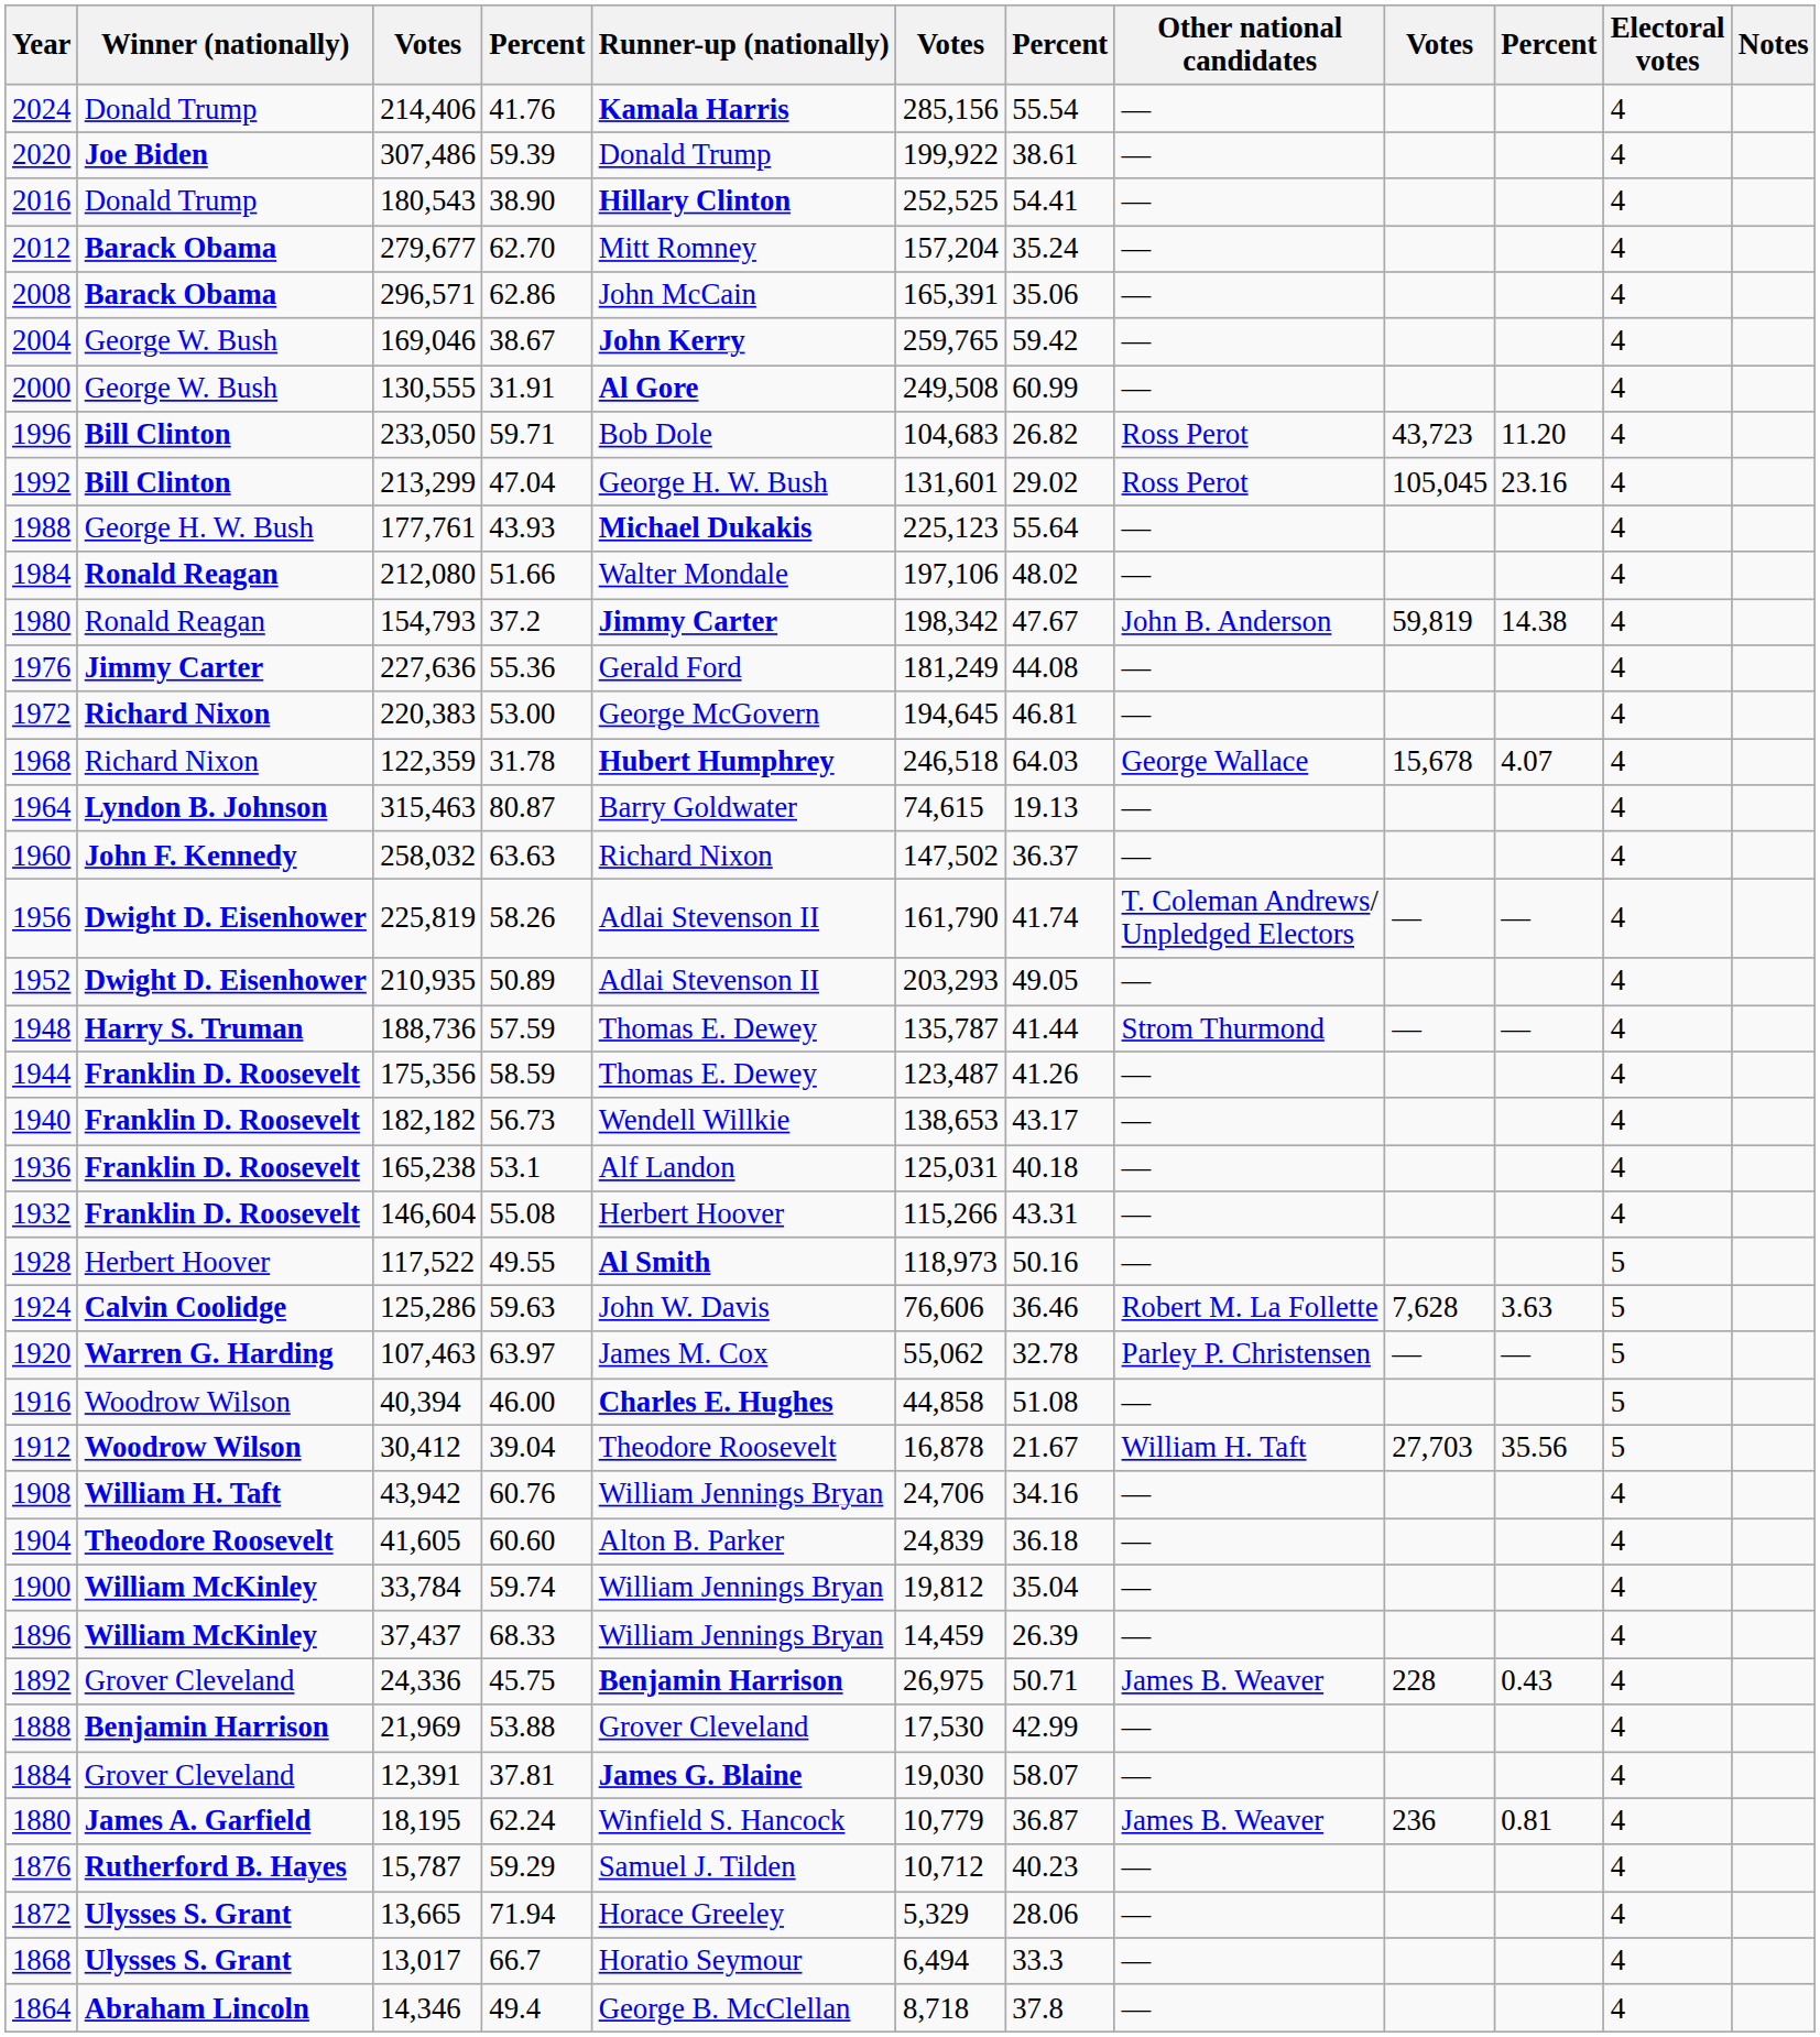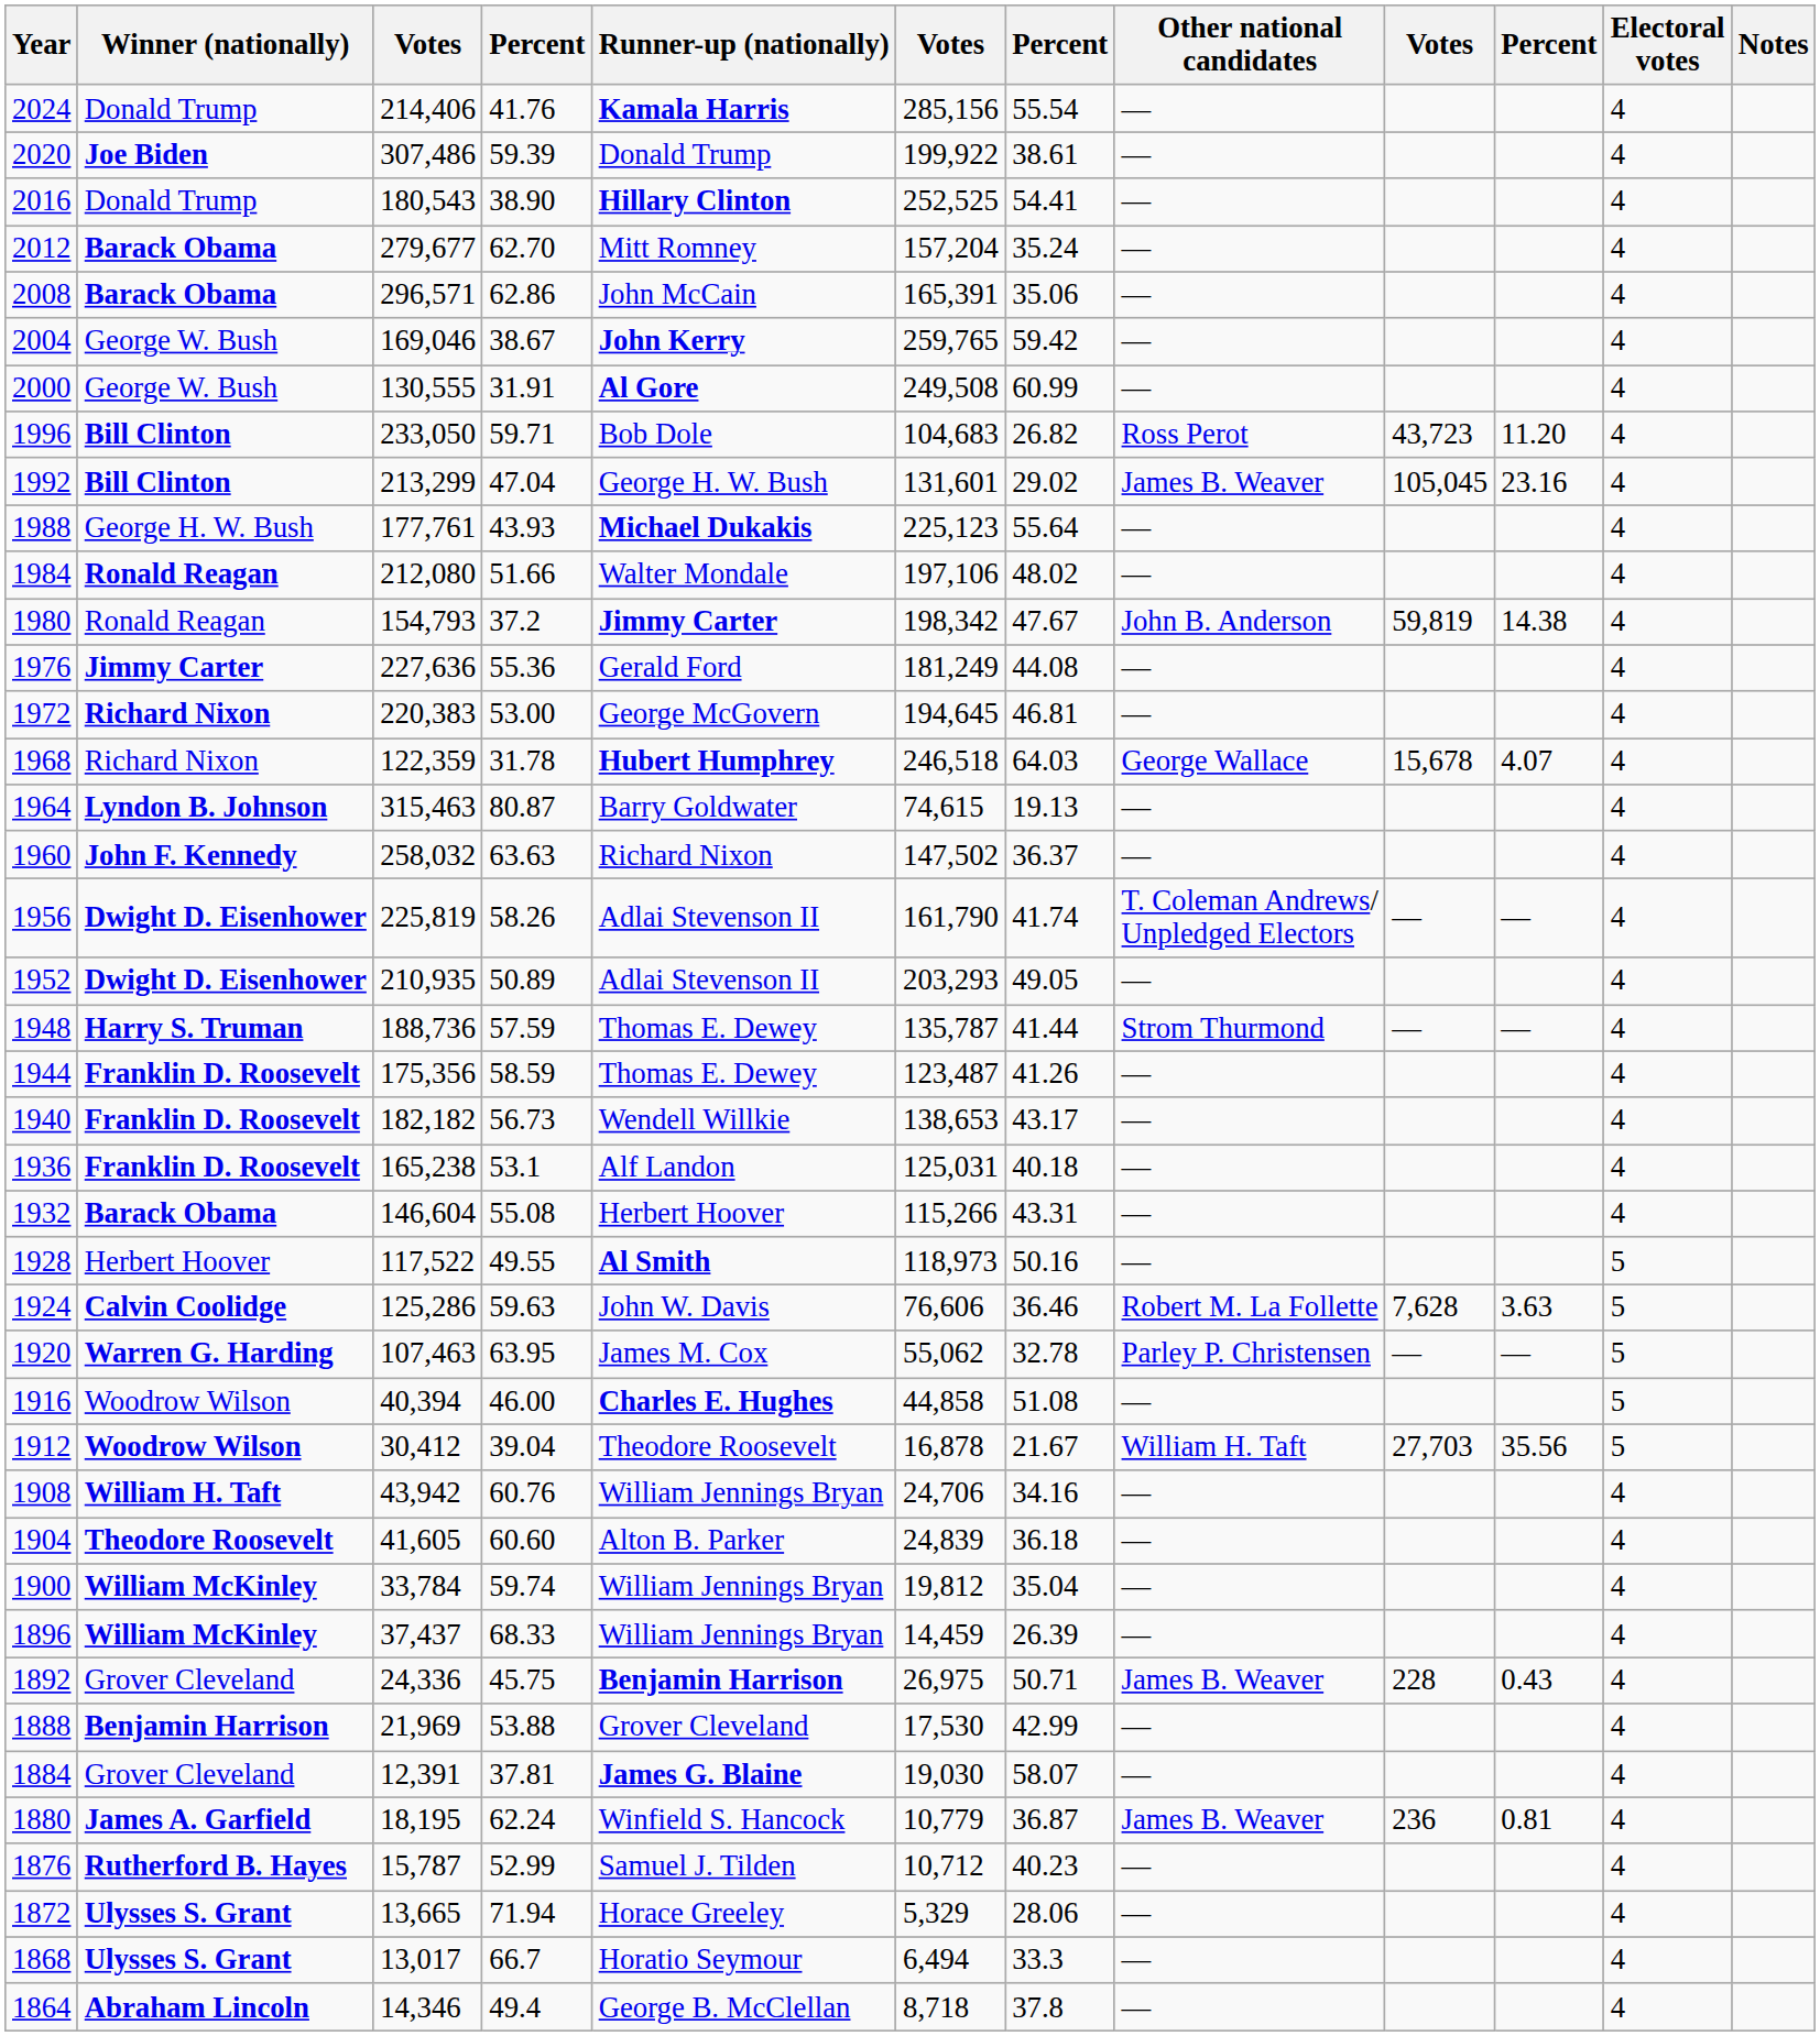1992 | Other national candidates: Ross Perot -> James B. Weaver
1932 | Winner (nationally): Franklin D. Roosevelt -> Barack Obama
1920 | column 4: 63.97 -> 63.95
1876 | column 4: 59.29 -> 52.99
